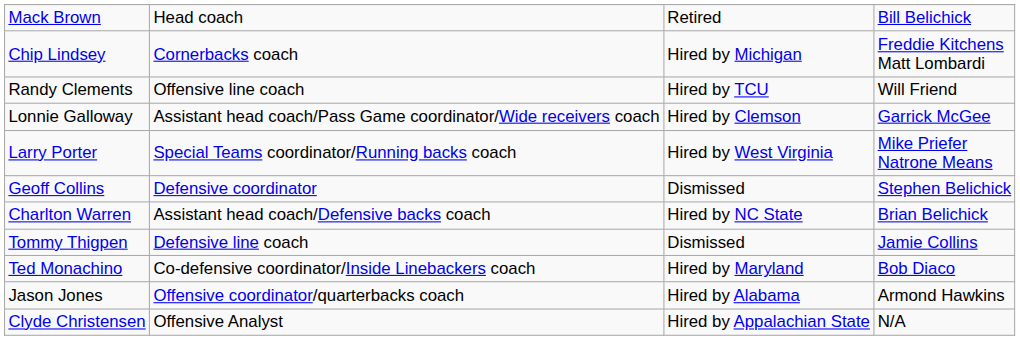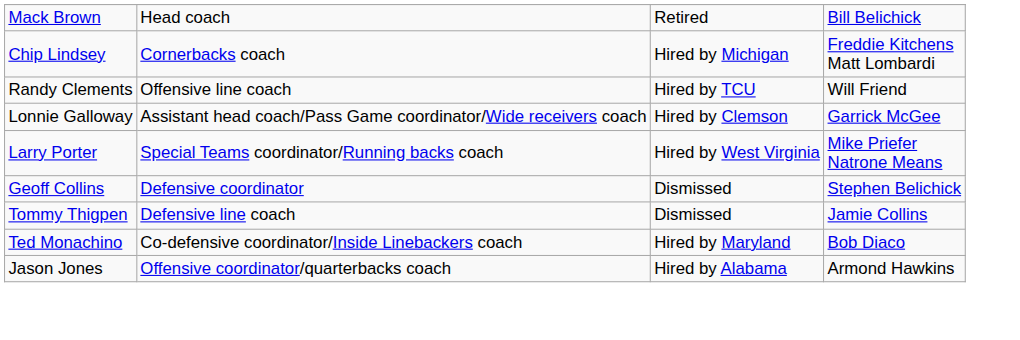- row: Charlton Warren | Assistant head coach/Defensive backs coach | Hired by NC State | Brian Belichick
- row: Clyde Christensen | Offensive Analyst | Hired by Appalachian State | N/A
